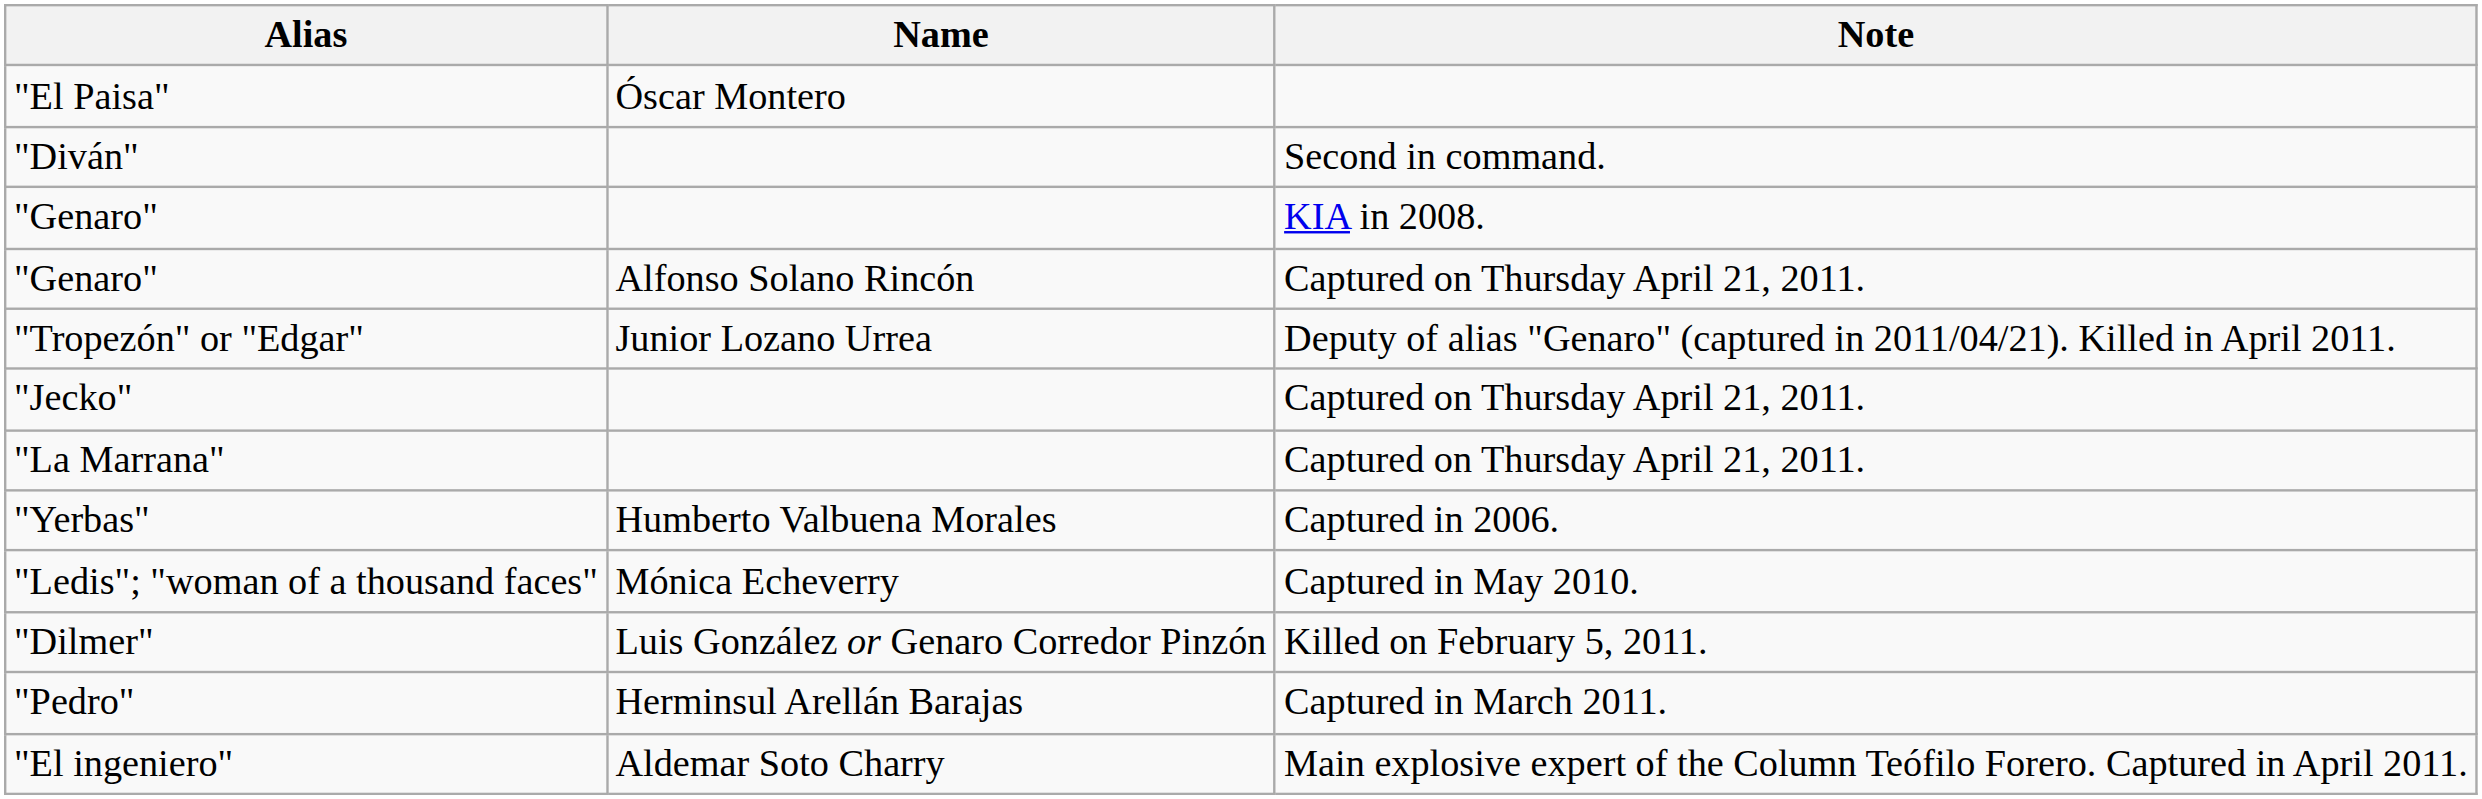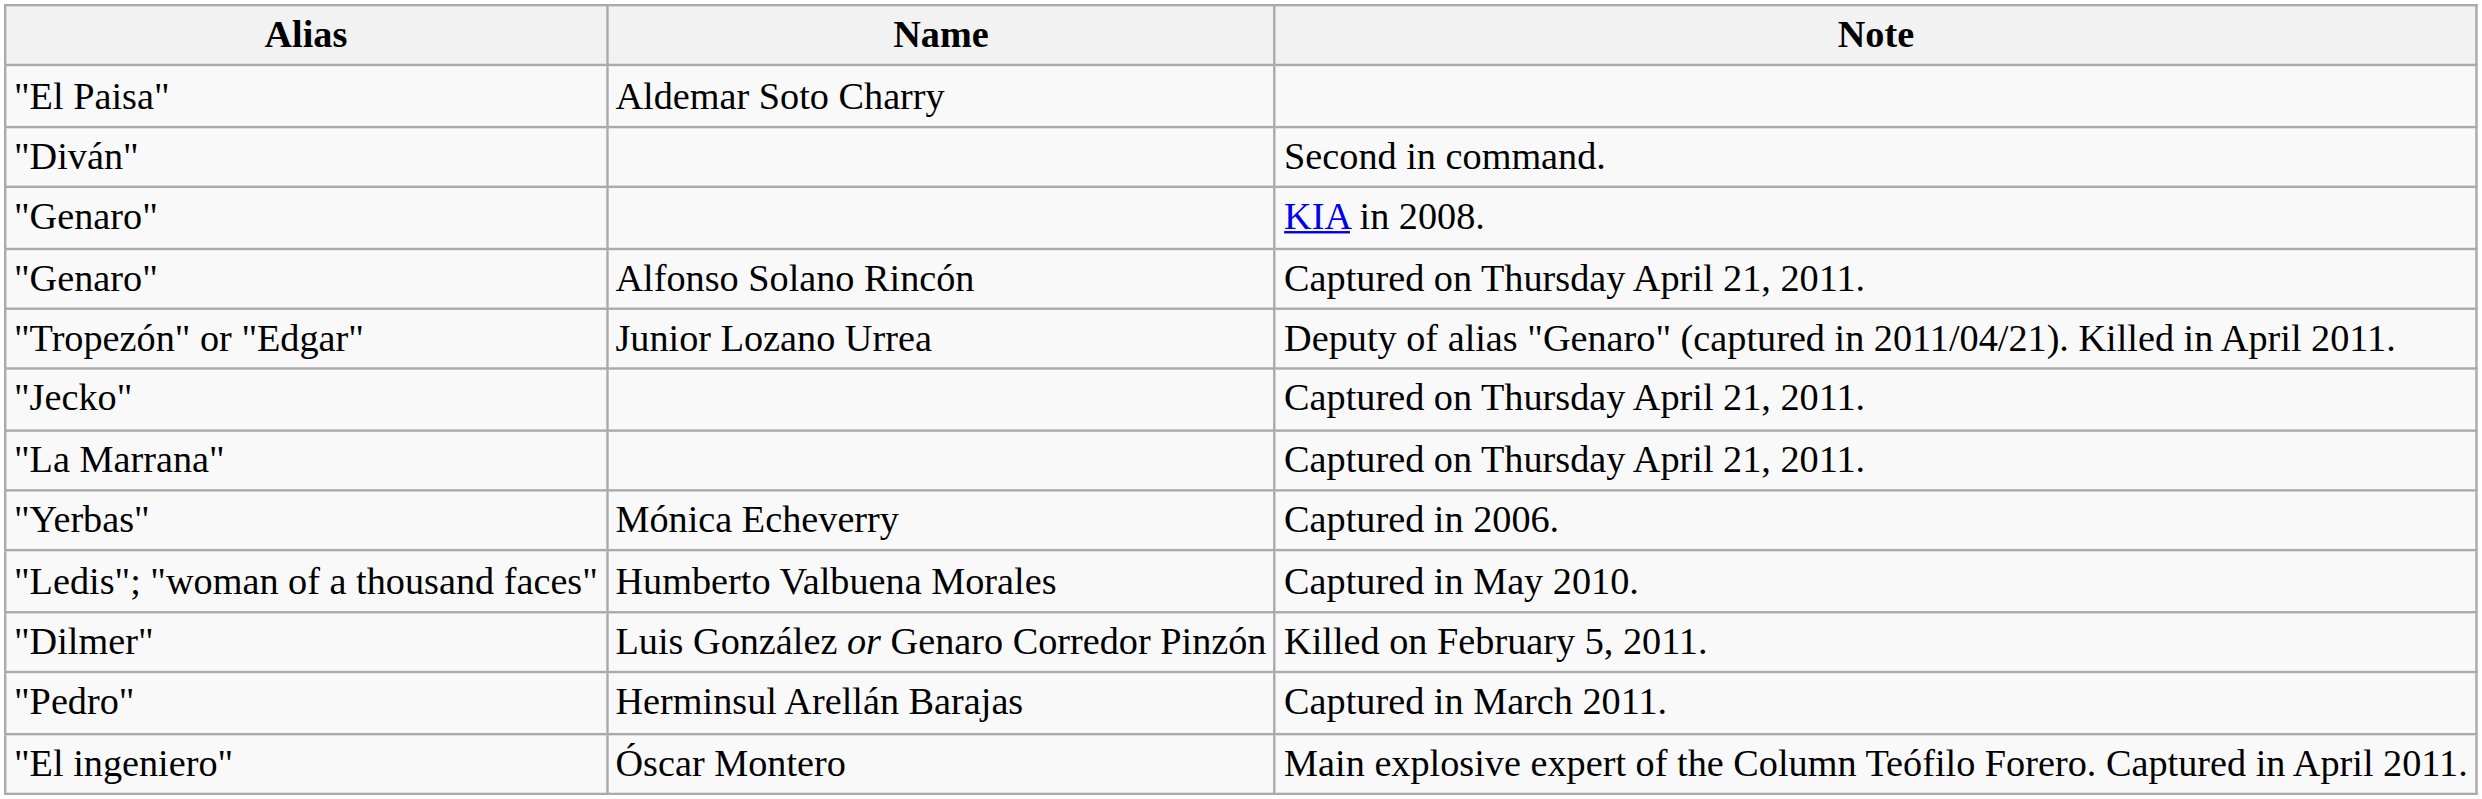"El Paisa" | Name: Óscar Montero -> Aldemar Soto Charry
"Yerbas" | Name: Humberto Valbuena Morales -> Mónica Echeverry
"Ledis"; "woman of a thousand faces" | Name: Mónica Echeverry -> Humberto Valbuena Morales
"El ingeniero" | Name: Aldemar Soto Charry -> Óscar Montero
